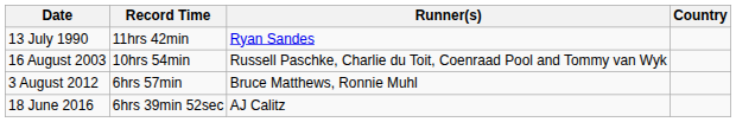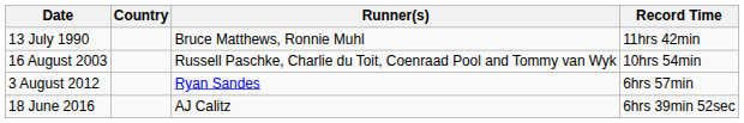columns swapped: Record Time <-> Country
13 July 1990 | Runner(s): Ryan Sandes -> Bruce Matthews, Ronnie Muhl
3 August 2012 | Runner(s): Bruce Matthews, Ronnie Muhl -> Ryan Sandes
